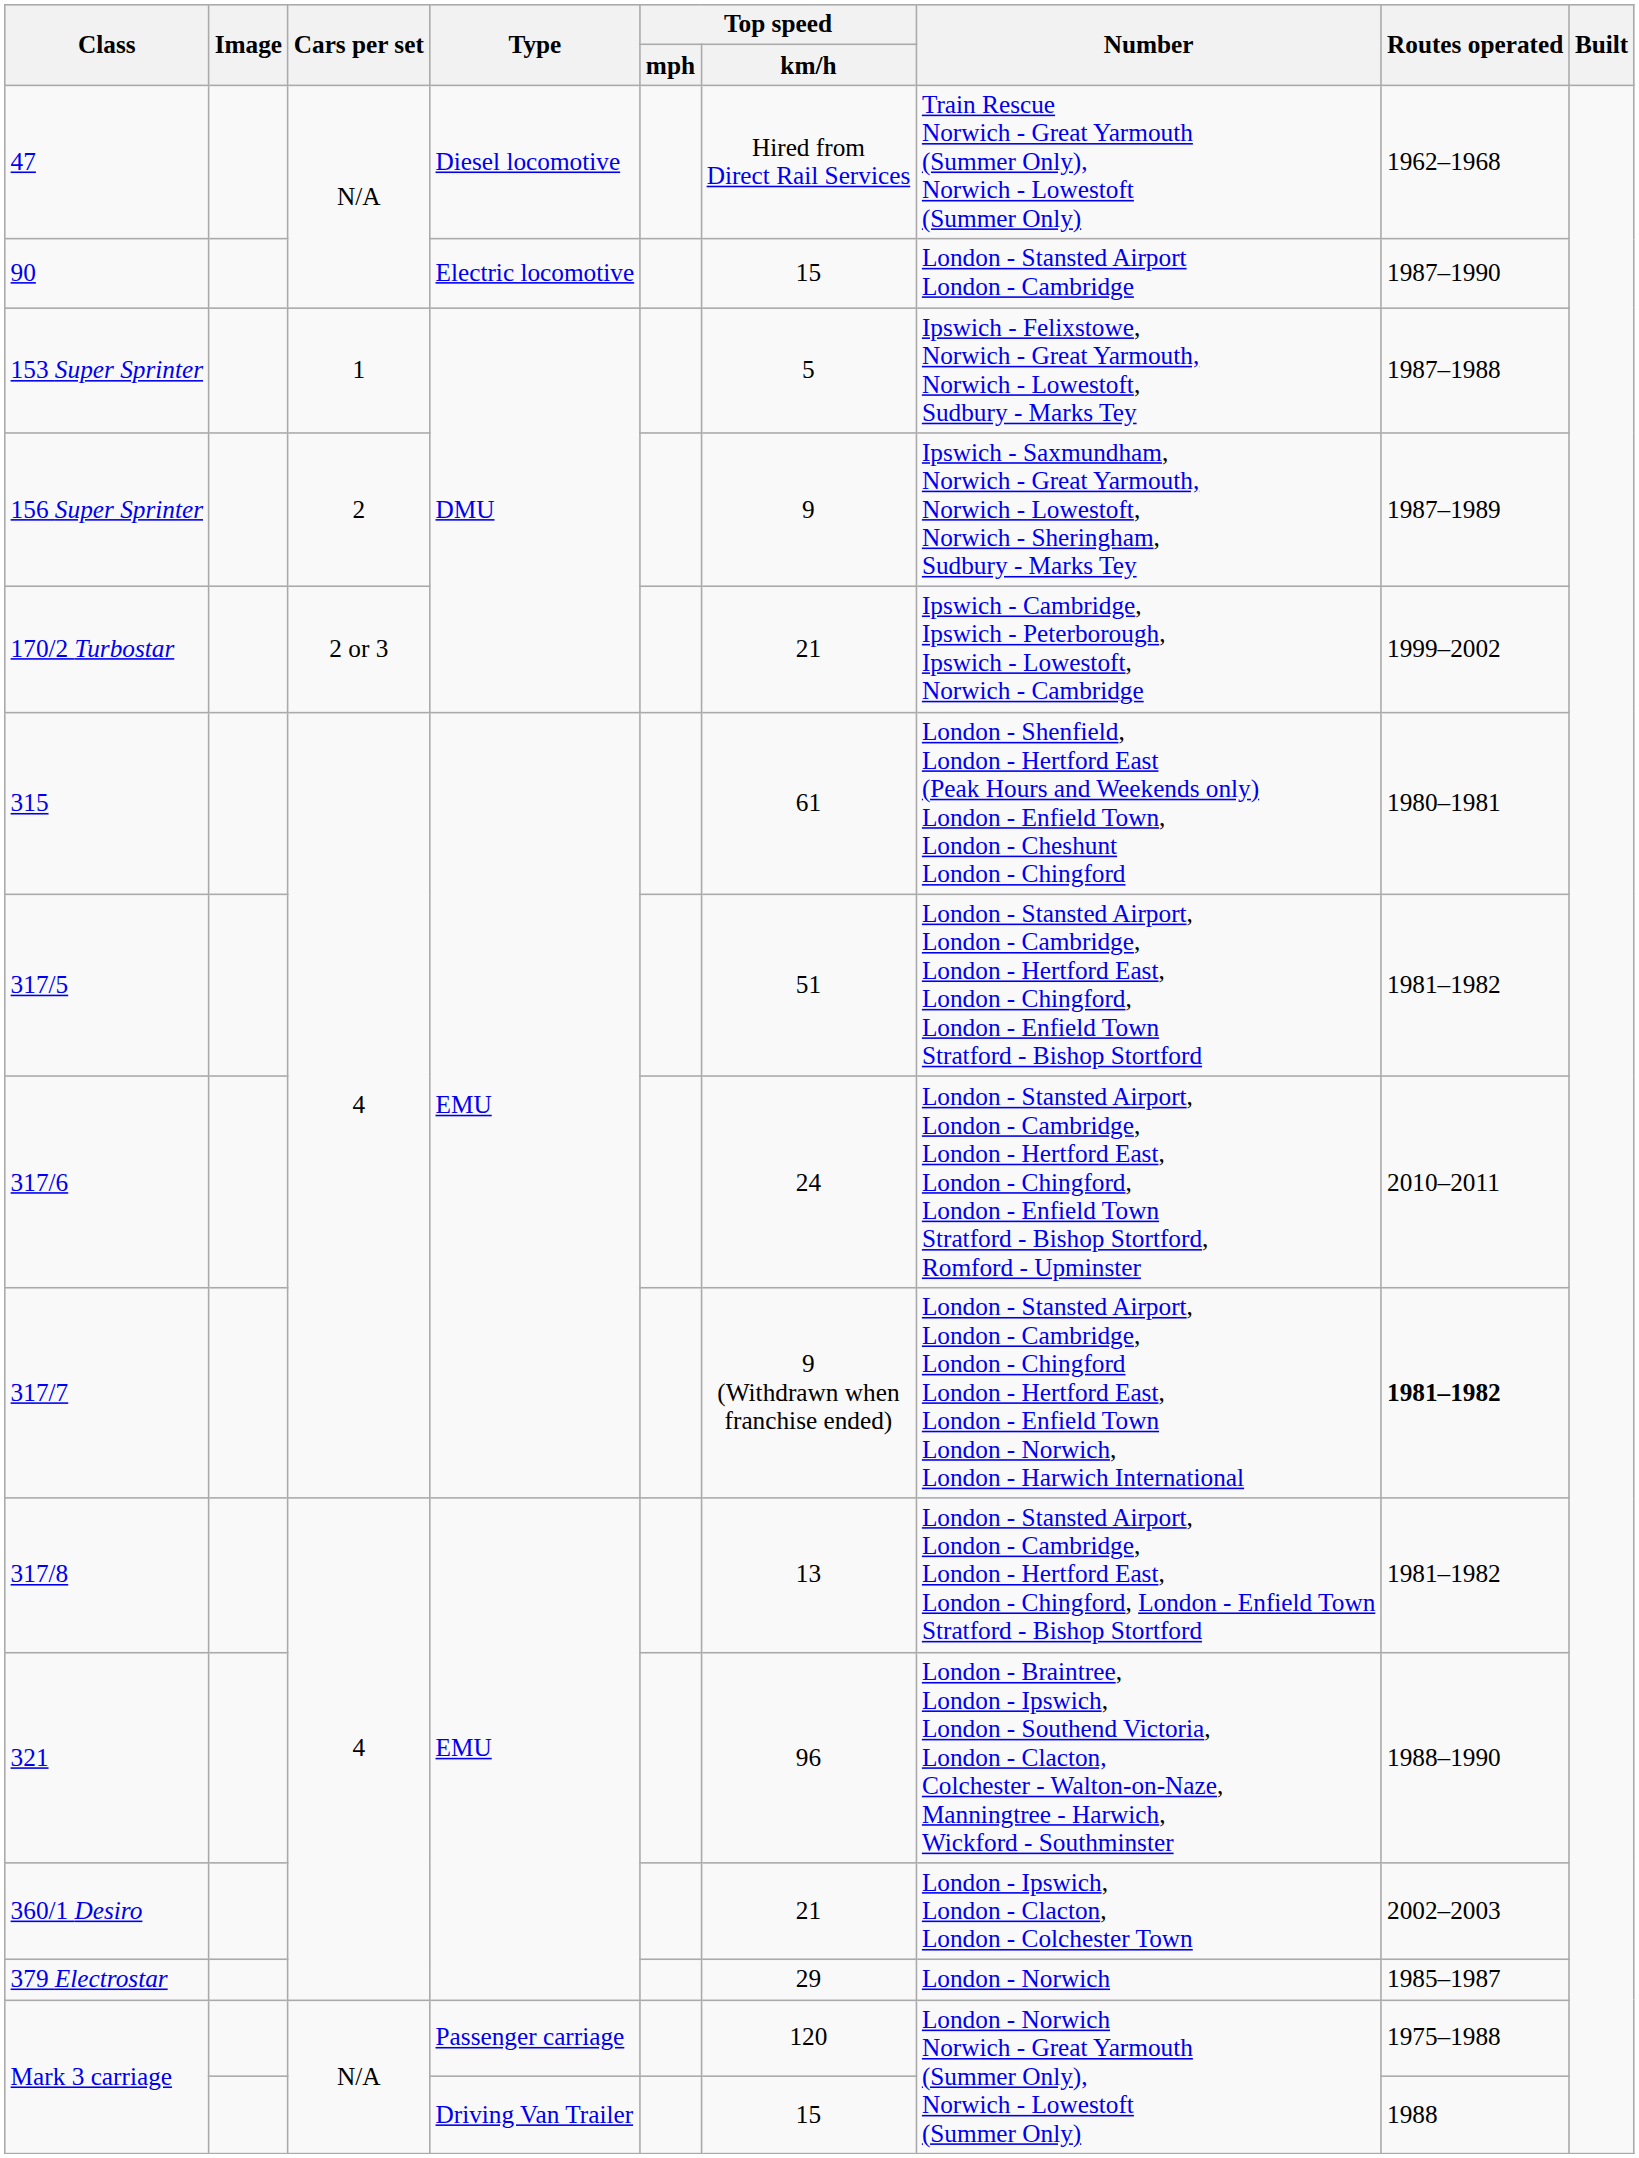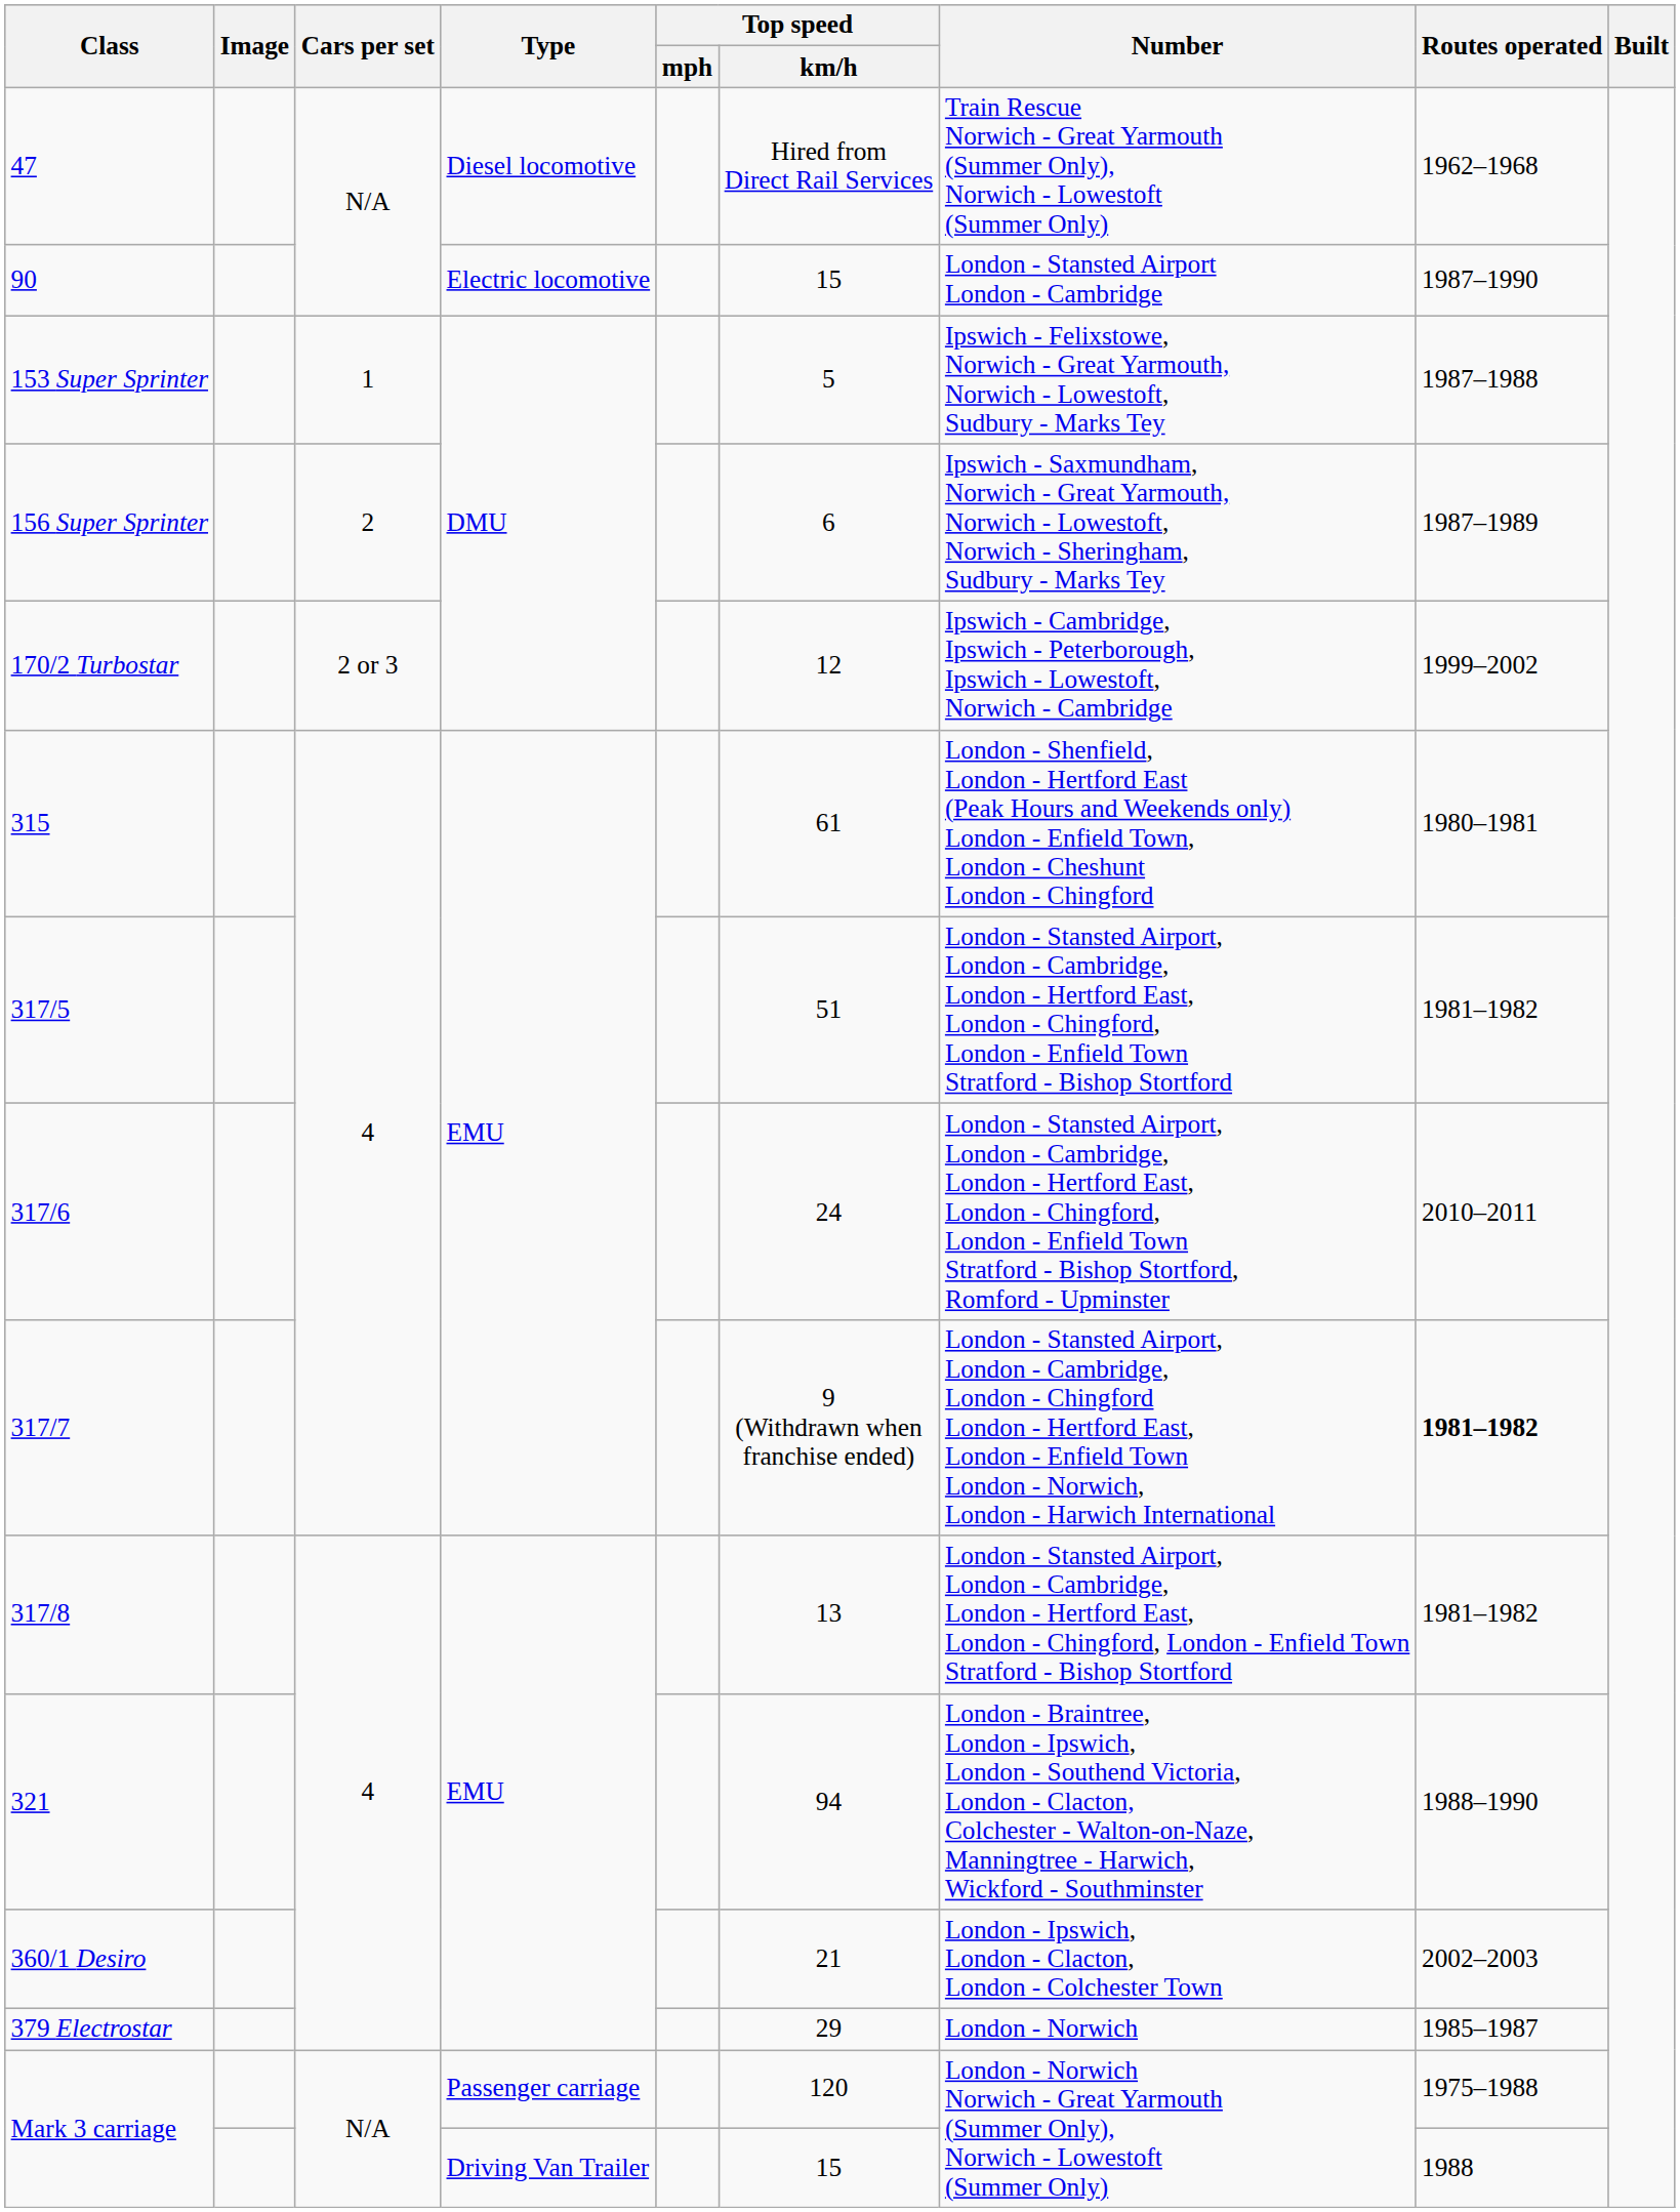156 Super Sprinter | Top speed / km/h: 9 -> 6
170/2 Turbostar | Top speed / km/h: 21 -> 12
321 | Top speed / km/h: 96 -> 94
